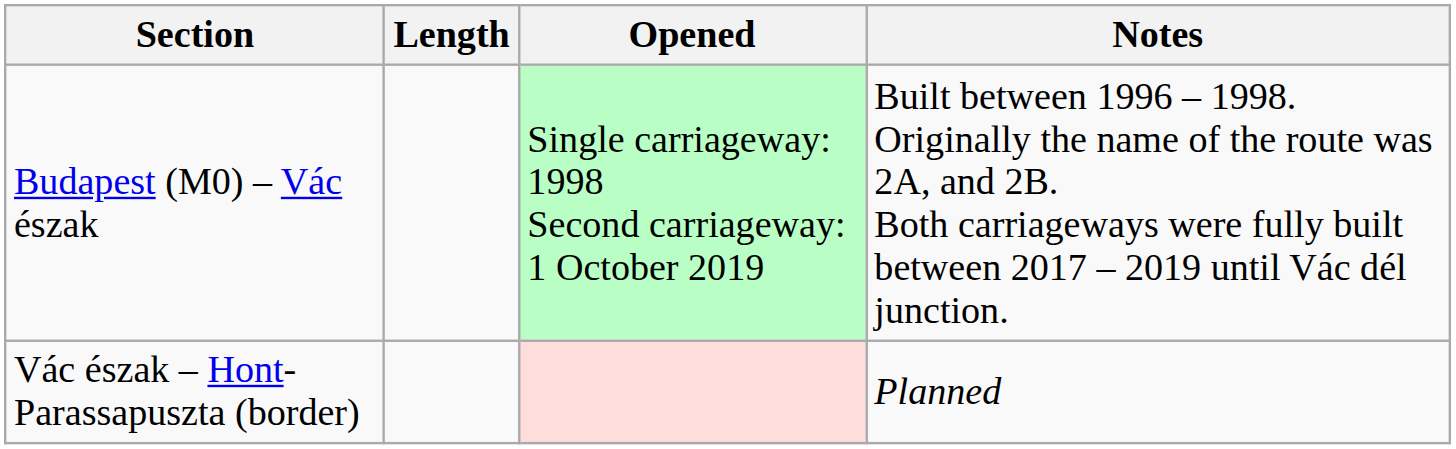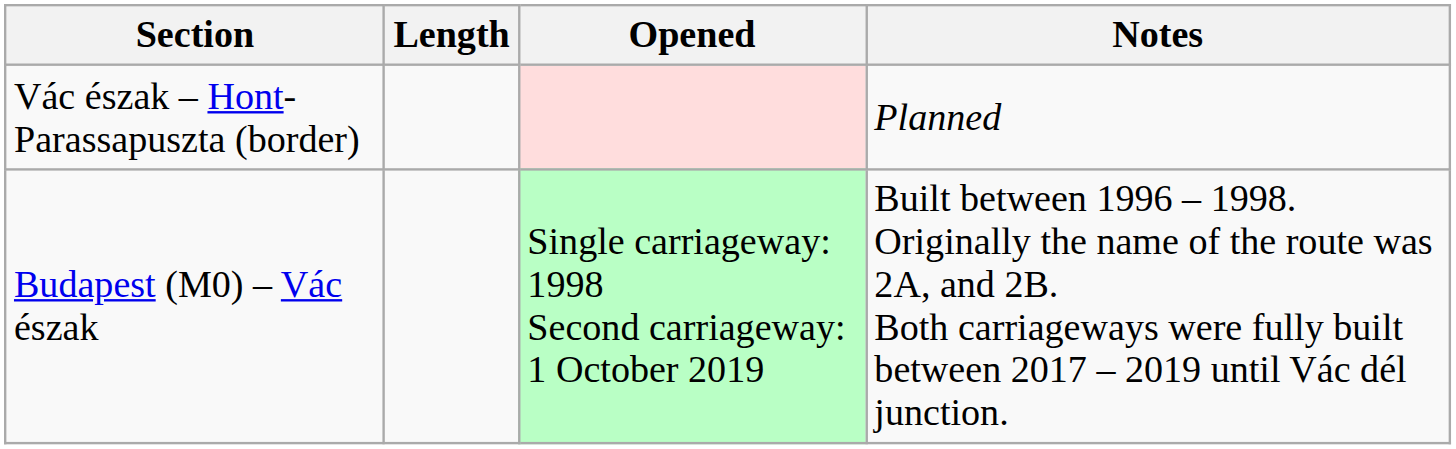rows swapped: Budapest (M0) – Vác észak <-> Vác észak – Hont-Parassapuszta (border)
